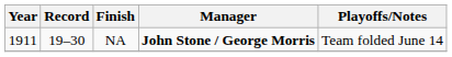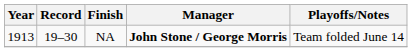NA | Year: 1911 -> 1913
